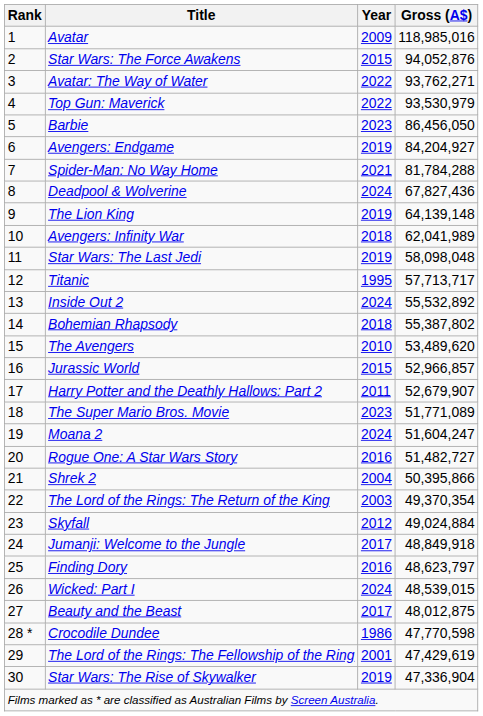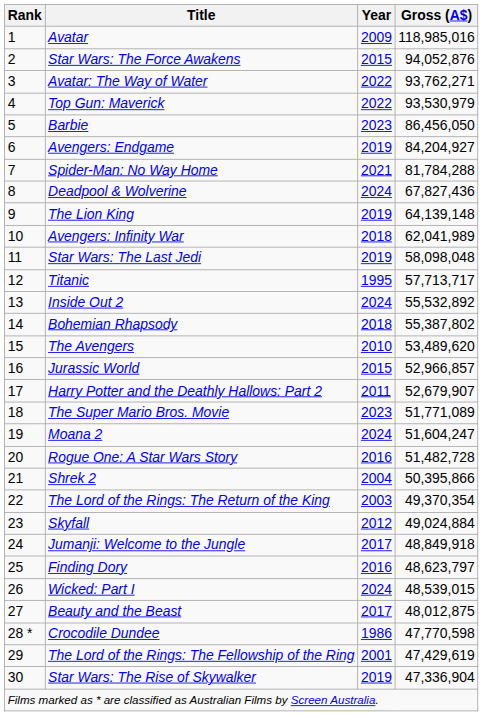Rogue One: A Star Wars Story | Gross (A$): 51,482,727 -> 51,482,728
